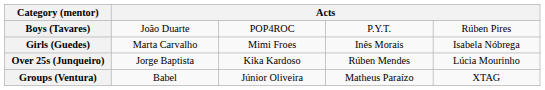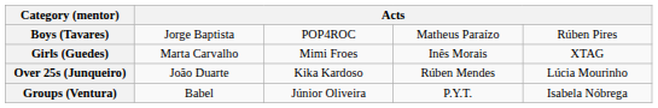Boys (Tavares) | column 2: João Duarte -> Jorge Baptista
Boys (Tavares) | column 4: P.Y.T. -> Matheus Paraízo
Girls (Guedes) | column 5: Isabela Nóbrega -> XTAG
Over 25s (Junqueiro) | column 2: Jorge Baptista -> João Duarte
Groups (Ventura) | column 4: Matheus Paraízo -> P.Y.T.
Groups (Ventura) | column 5: XTAG -> Isabela Nóbrega
